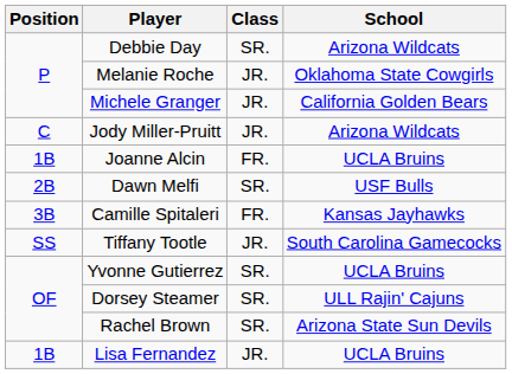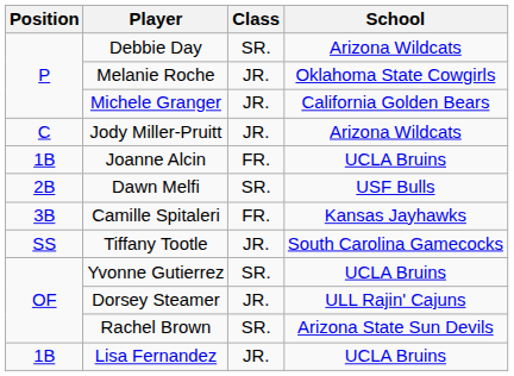Dorsey Steamer | Class: SR. -> JR.
